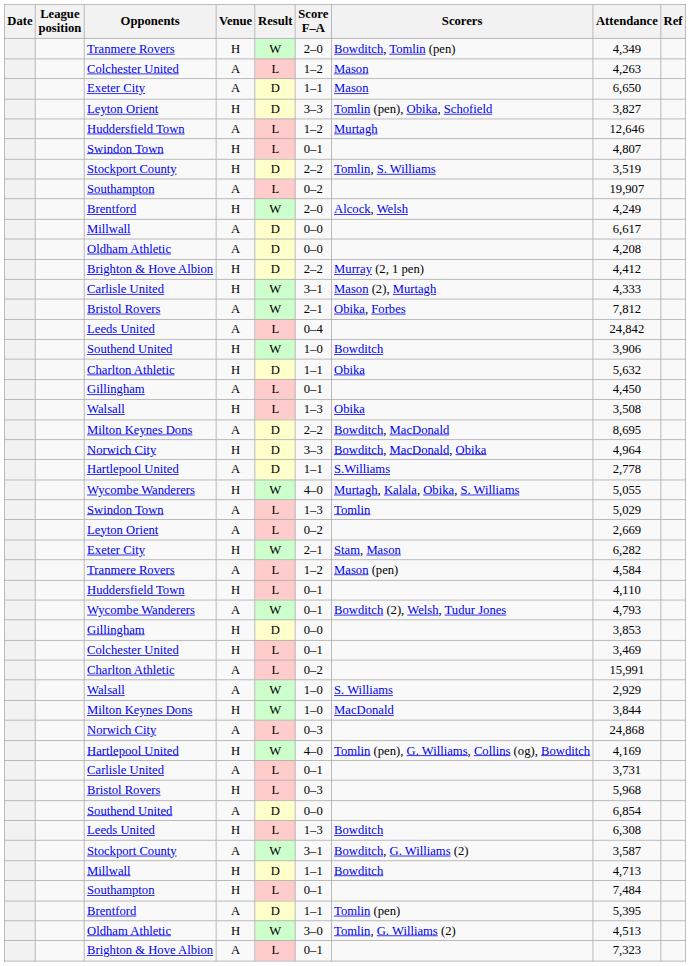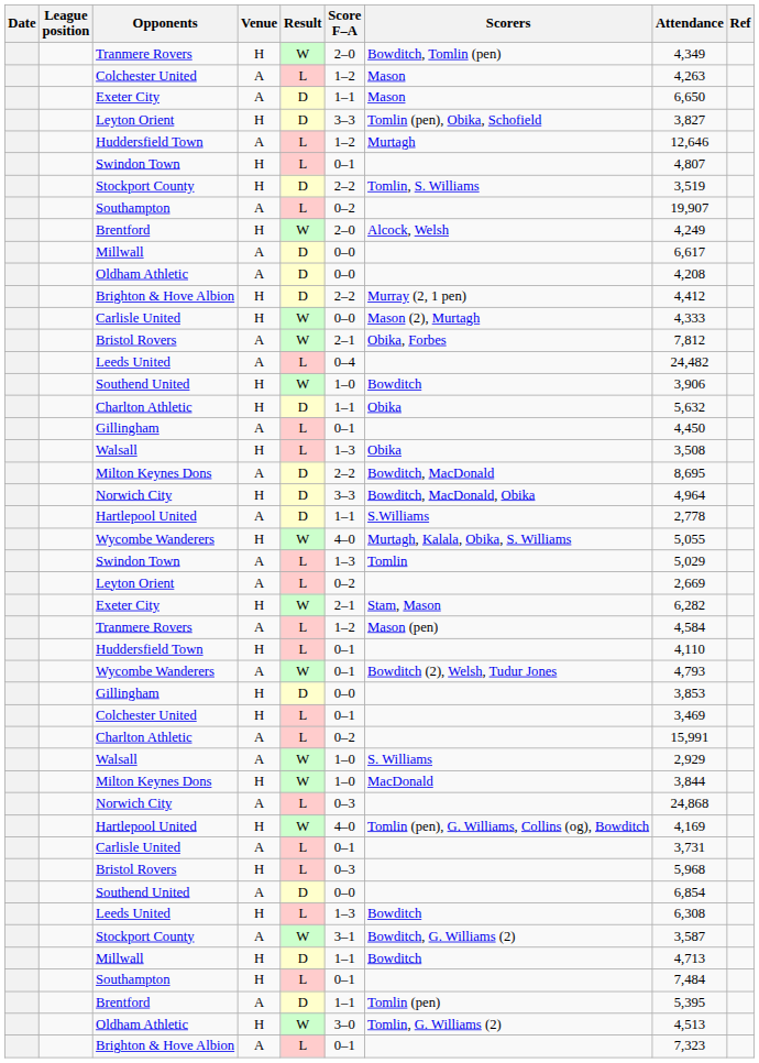Carlisle United / H | Score F–A: 3–1 -> 0–0
Leeds United / A | Attendance: 24,842 -> 24,482
